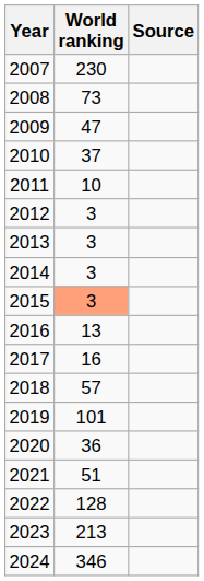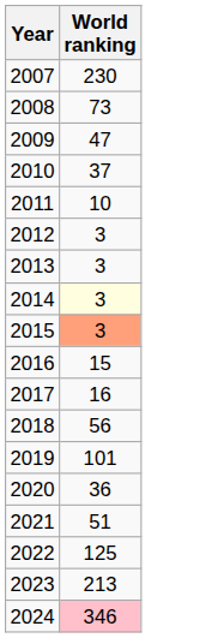- column: Source
2014 | World ranking: no background -> lightyellow background
2016 | World ranking: 13 -> 15
2018 | World ranking: 57 -> 56
2022 | World ranking: 128 -> 125
2024 | World ranking: no background -> pink background
